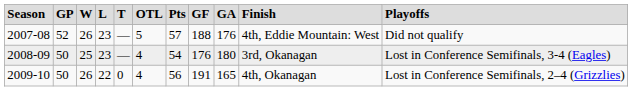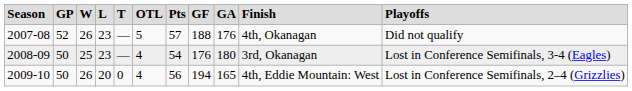2007-08 | column 10: 4th, Eddie Mountain: West -> 4th, Okanagan
2009-10 | column 4: 22 -> 20
2009-10 | column 8: 191 -> 194
2009-10 | column 10: 4th, Okanagan -> 4th, Eddie Mountain: West
